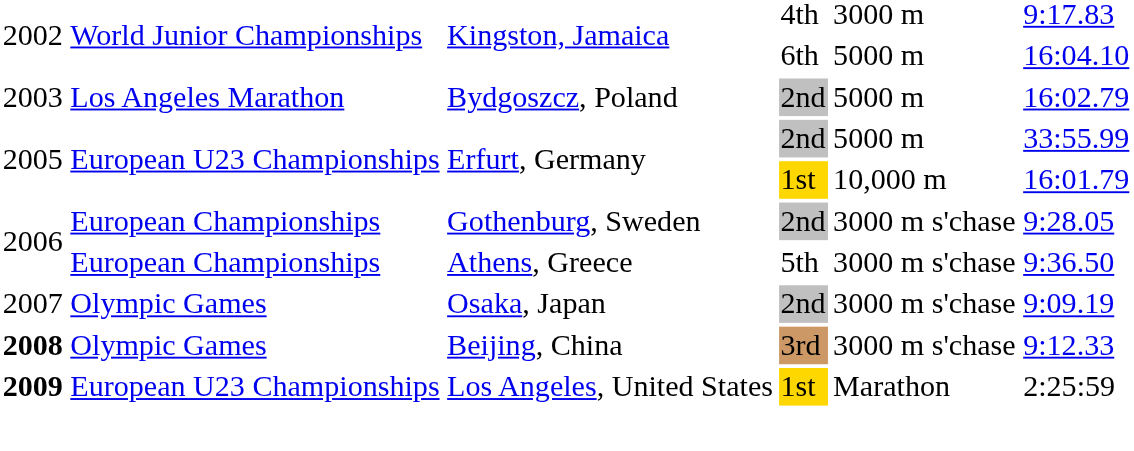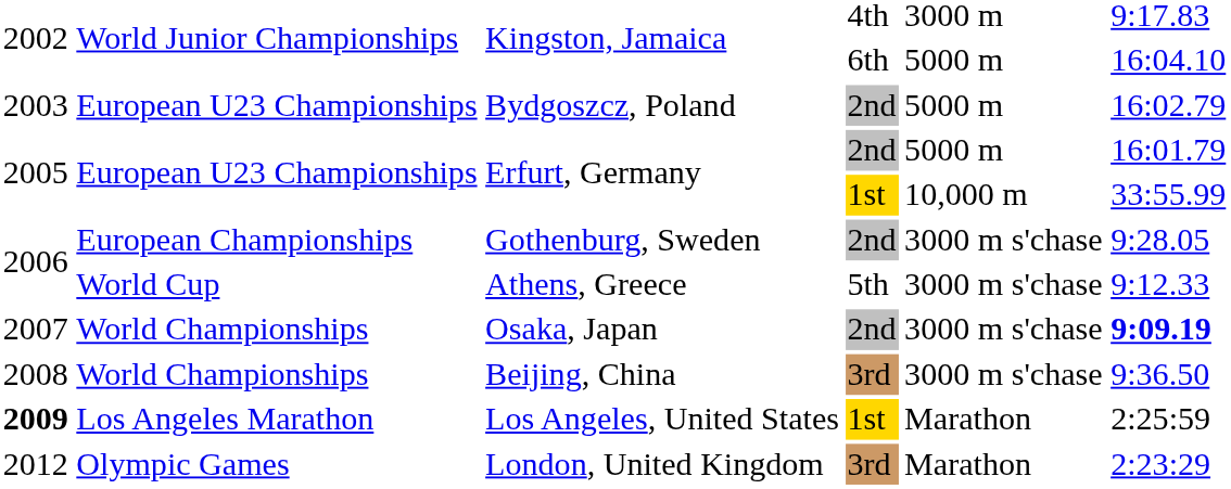Bydgoszcz, Poland | column 2: Los Angeles Marathon -> European U23 Championships
Erfurt, Germany / 2nd | column 6: 33:55.99 -> 16:01.79
Erfurt, Germany / 1st | column 6: 16:01.79 -> 33:55.99
Athens, Greece | column 2: European Championships -> World Cup
Athens, Greece | column 6: 9:36.50 -> 9:12.33
Osaka, Japan | column 2: Olympic Games -> World Championships
Osaka, Japan | column 6: normal -> bold
Beijing, China | column 1: bold -> normal
Beijing, China | column 2: Olympic Games -> World Championships
Beijing, China | column 6: 9:12.33 -> 9:36.50
Los Angeles, United States | column 2: European U23 Championships -> Los Angeles Marathon
+ row: 2012 | Olympic Games | London, United Kingdom | 3rd | Marathon | 2:23:29
